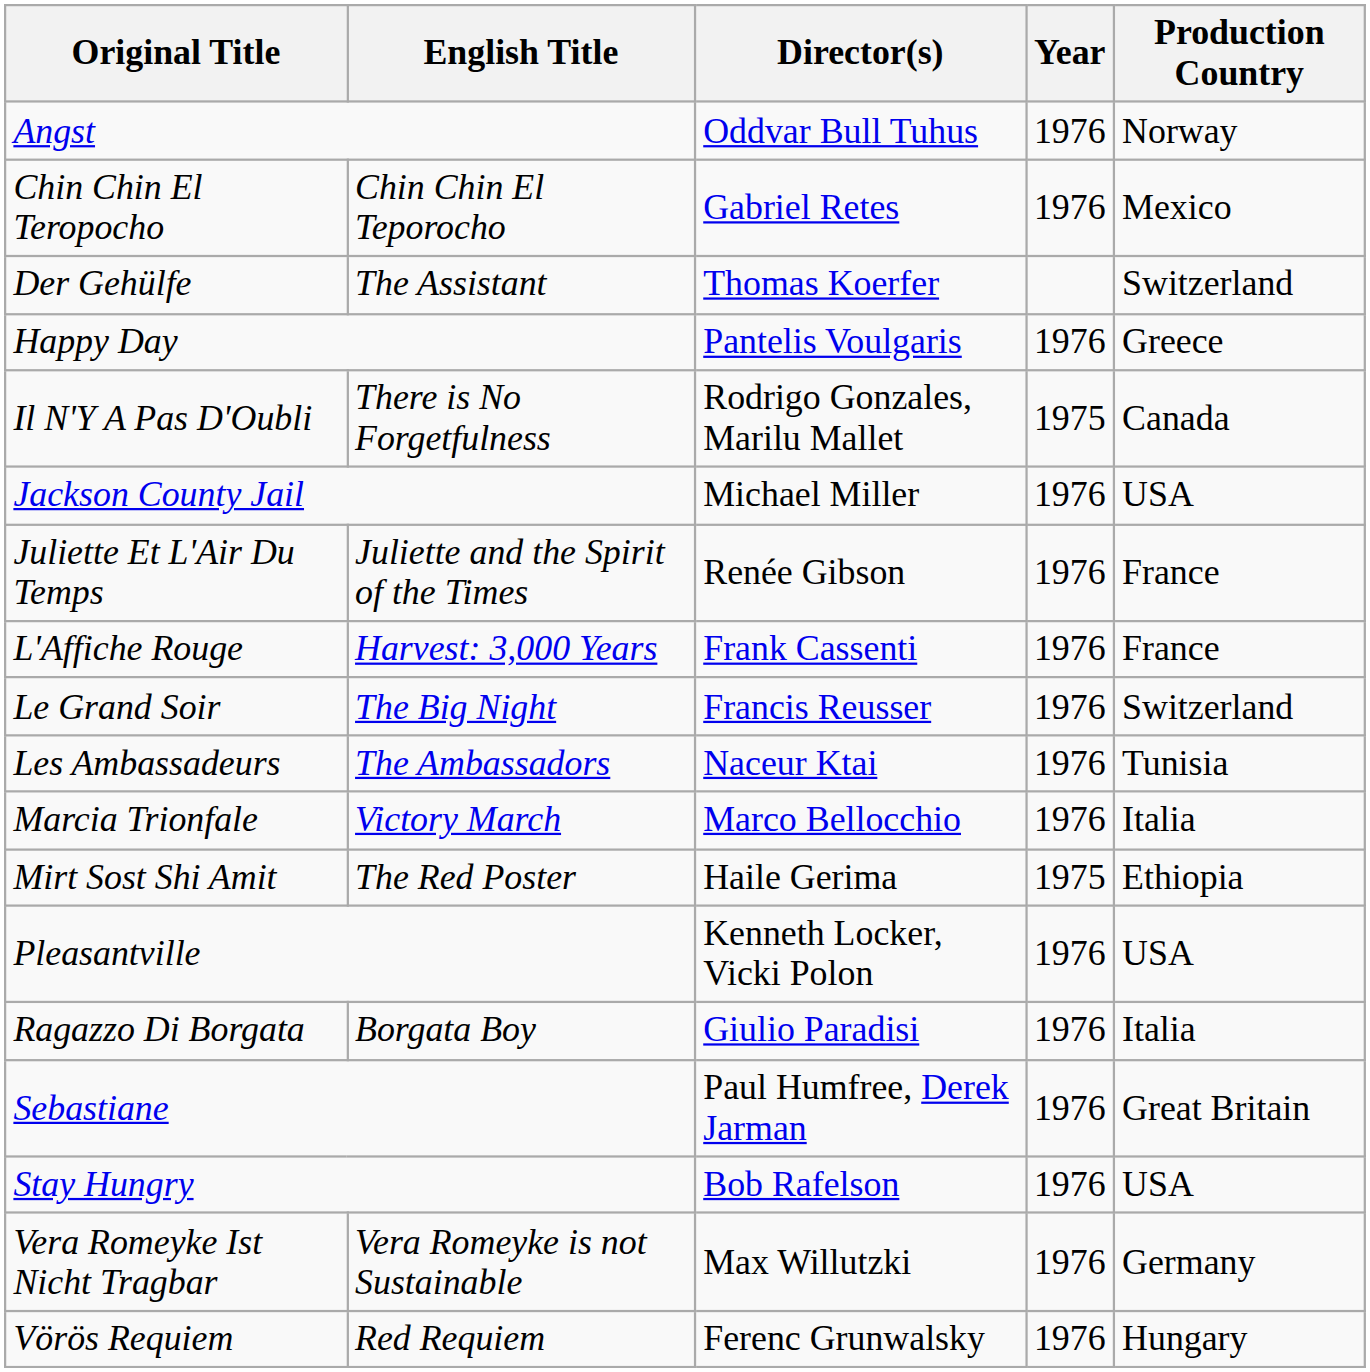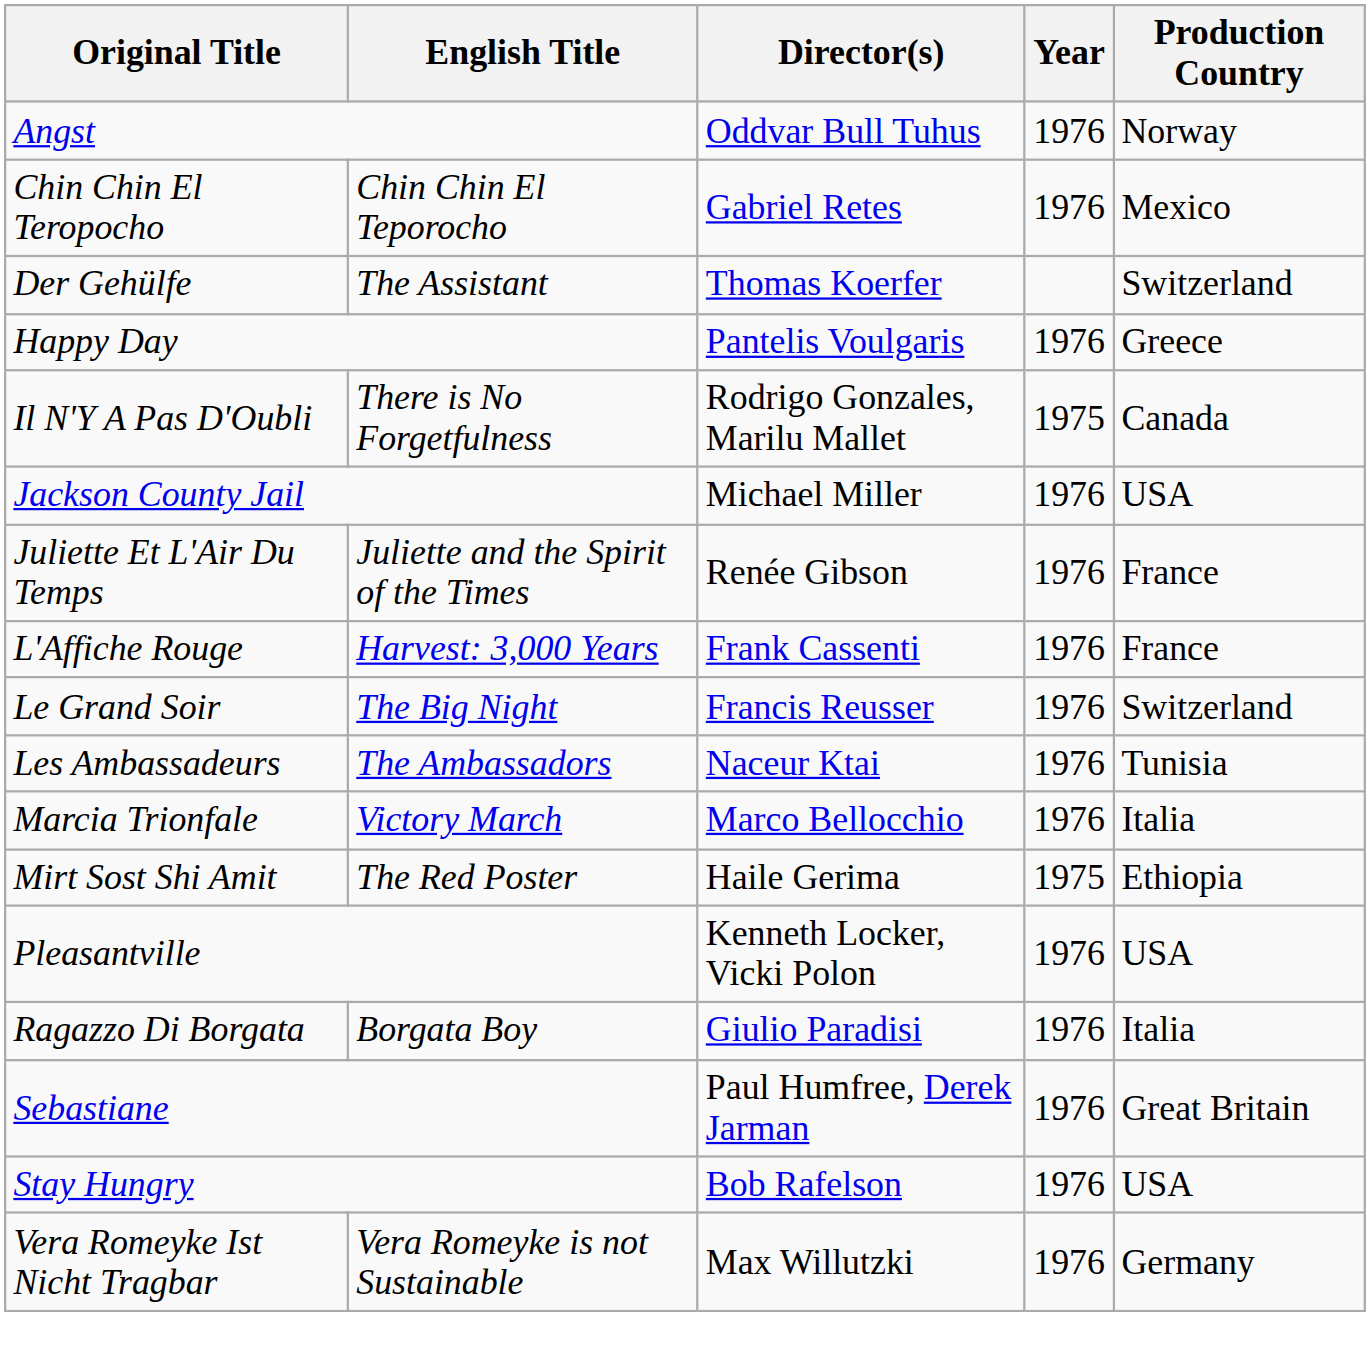- row: Vörös Requiem | Red Requiem | Ferenc Grunwalsky | 1976 | Hungary
